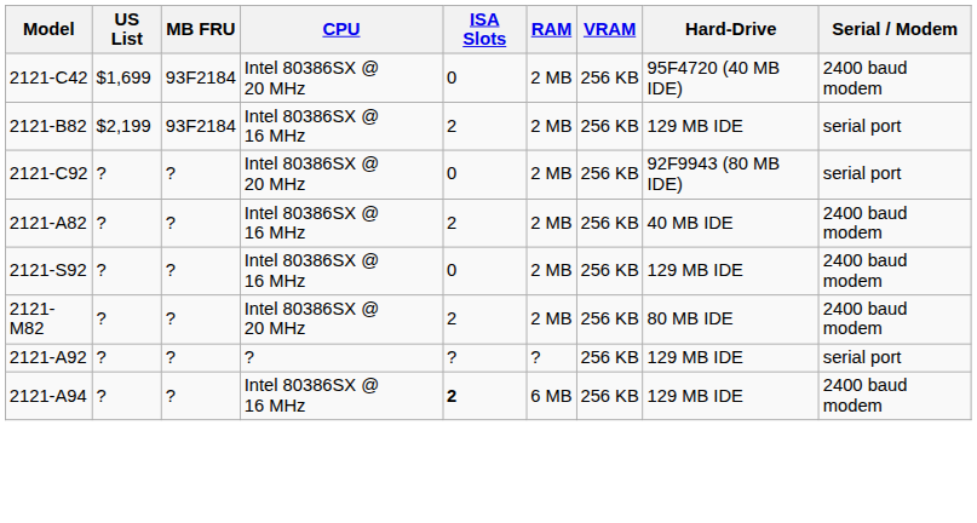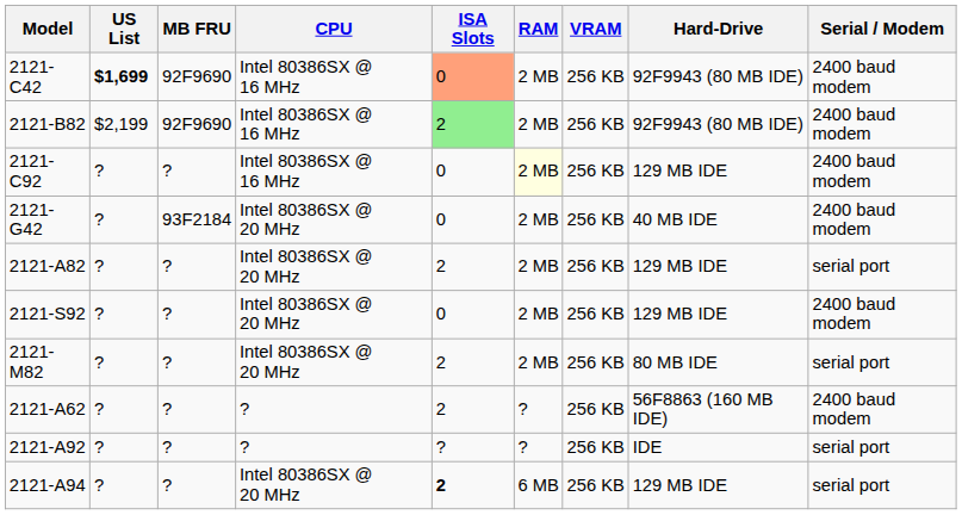2121-C42 | US List: normal -> bold
2121-C42 | MB FRU: 93F2184 -> 92F9690
2121-C42 | CPU: Intel 80386SX @ 20 MHz -> Intel 80386SX @ 16 MHz
2121-C42 | ISA Slots: no background -> lightsalmon background
2121-C42 | Hard-Drive: 95F4720 (40 MB IDE) -> 92F9943 (80 MB IDE)
2121-B82 | MB FRU: 93F2184 -> 92F9690
2121-B82 | ISA Slots: no background -> lightgreen background
2121-B82 | Hard-Drive: 129 MB IDE -> 92F9943 (80 MB IDE)
2121-B82 | Serial / Modem: serial port -> 2400 baud modem
2121-C92 | CPU: Intel 80386SX @ 20 MHz -> Intel 80386SX @ 16 MHz
2121-C92 | RAM: no background -> lightyellow background
2121-C92 | Hard-Drive: 92F9943 (80 MB IDE) -> 129 MB IDE
2121-C92 | Serial / Modem: serial port -> 2400 baud modem
+ row: 2121-G42 | ? | 93F2184 | Intel 80386SX @ 20 MHz | 0 | 2 MB | 256 KB | 40 MB IDE | 2400 baud modem
2121-A82 | CPU: Intel 80386SX @ 16 MHz -> Intel 80386SX @ 20 MHz
2121-A82 | Hard-Drive: 40 MB IDE -> 129 MB IDE
2121-A82 | Serial / Modem: 2400 baud modem -> serial port
2121-S92 | CPU: Intel 80386SX @ 16 MHz -> Intel 80386SX @ 20 MHz
2121-M82 | Serial / Modem: 2400 baud modem -> serial port
+ row: 2121-A62 | ? | ? | ? | 2 | ? | 256 KB | 56F8863 (160 MB IDE) | 2400 baud modem
2121-A92 | Hard-Drive: 129 MB IDE -> IDE
2121-A94 | CPU: Intel 80386SX @ 16 MHz -> Intel 80386SX @ 20 MHz
2121-A94 | Serial / Modem: 2400 baud modem -> serial port
